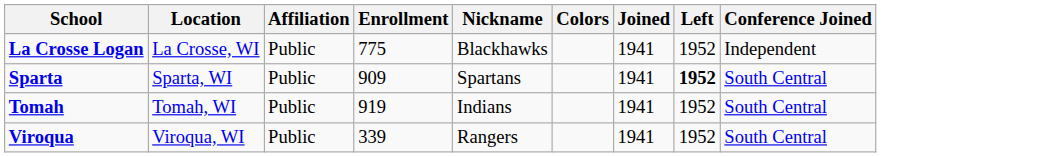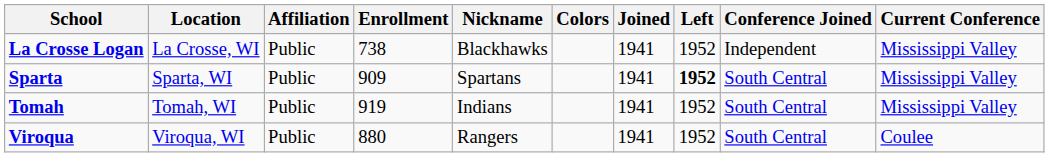+ column: Current Conference | Mississippi Valley | Mississippi Valley | Mississippi Valley | Coulee
La Crosse Logan | Enrollment: 775 -> 738
Viroqua | Enrollment: 339 -> 880
